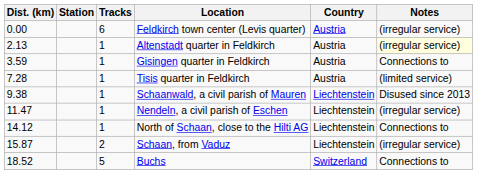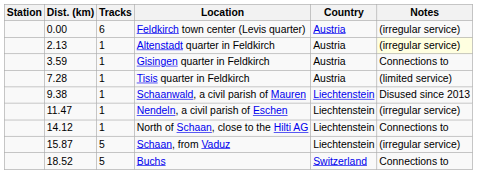columns swapped: Station <-> Dist. (km)
Schaan, from Vaduz | Tracks: 2 -> 5
